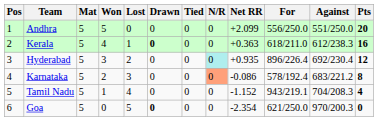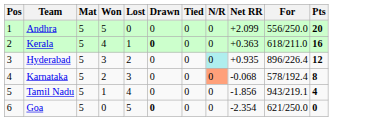- column: Against | 551/250.0 | 612/238.3 | 692/230.4 | 683/221.2 | 704/208.3 | 970/200.3
Karnataka | Net RR: -0.086 -> -0.068
Tamil Nadu | Net RR: -1.152 -> -1.856
